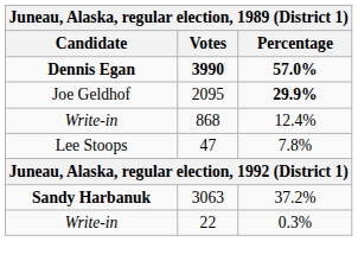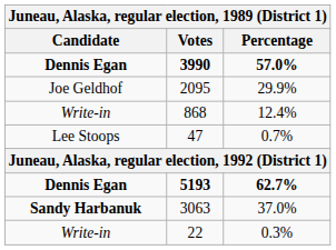2095 | Percentage: bold -> normal
47 | Percentage: 7.8% -> 0.7%
+ row: Dennis Egan | 5193 | 62.7%
3063 | Percentage: 37.2% -> 37.0%
